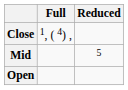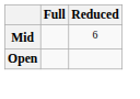- row: Close | 1, ( 4) ,
Mid | Reduced: 5 -> 6
